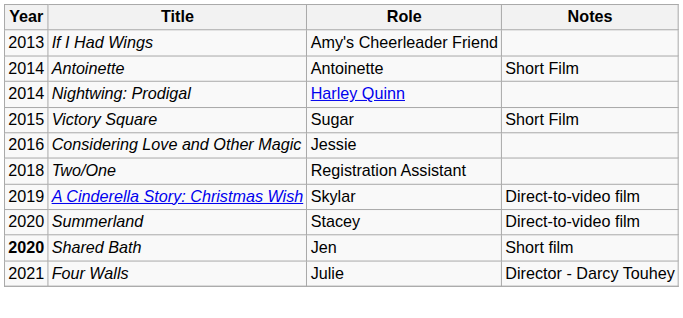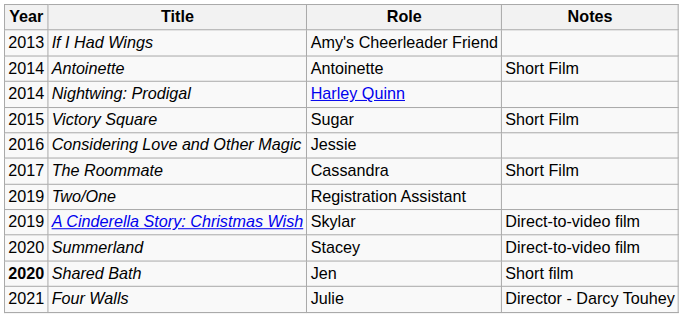+ row: 2017 | The Roommate | Cassandra | Short Film
Two/One | Year: 2018 -> 2019
